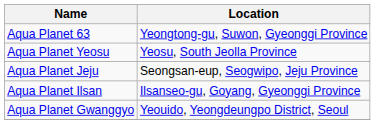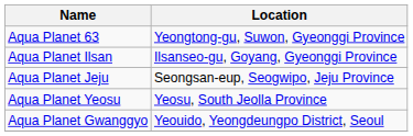rows swapped: Aqua Planet Yeosu <-> Aqua Planet Ilsan
